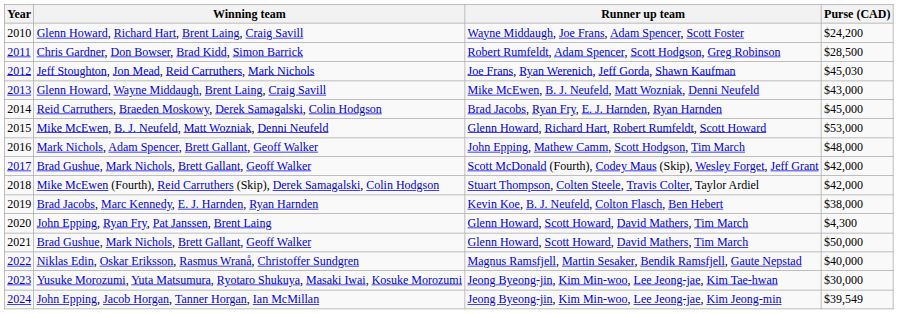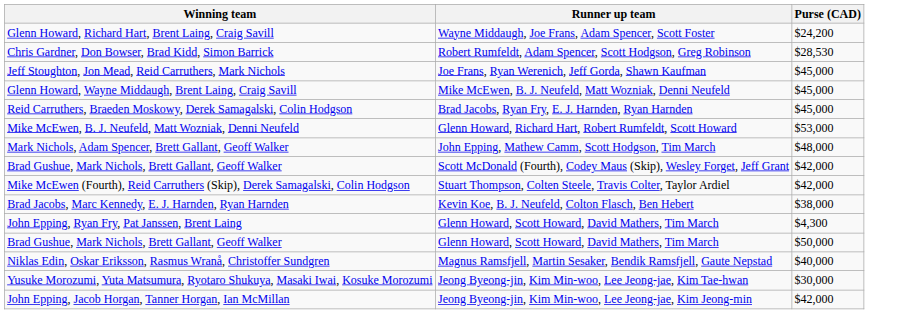- column: Year | 2010 | 2011 | 2012 | 2013 | 2014 | 2015 | 2016 | 2017 | 2018 | 2019 | 2020 | 2021 | 2022 | 2023 | 2024
Chris Gardner, Don Bowser, Brad Kidd, Simon Barrick | Purse (CAD): $28,500 -> $28,530
Jeff Stoughton, Jon Mead, Reid Carruthers, Mark Nichols | Purse (CAD): $45,030 -> $45,000
Glenn Howard, Wayne Middaugh, Brent Laing, Craig Savill | Purse (CAD): $43,000 -> $45,000
John Epping, Jacob Horgan, Tanner Horgan, Ian McMillan | Purse (CAD): $39,549 -> $42,000
